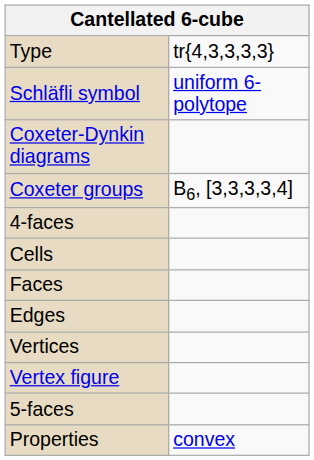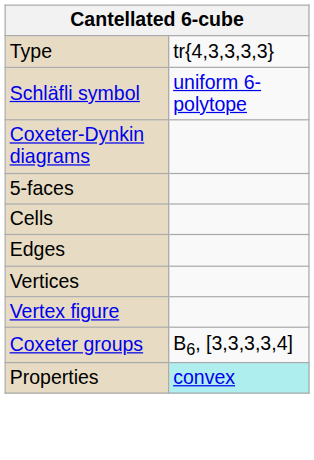rows swapped: 5-faces <-> Coxeter groups
- row: 4-faces
- row: Faces
Properties | column 2: no background -> paleturquoise background
